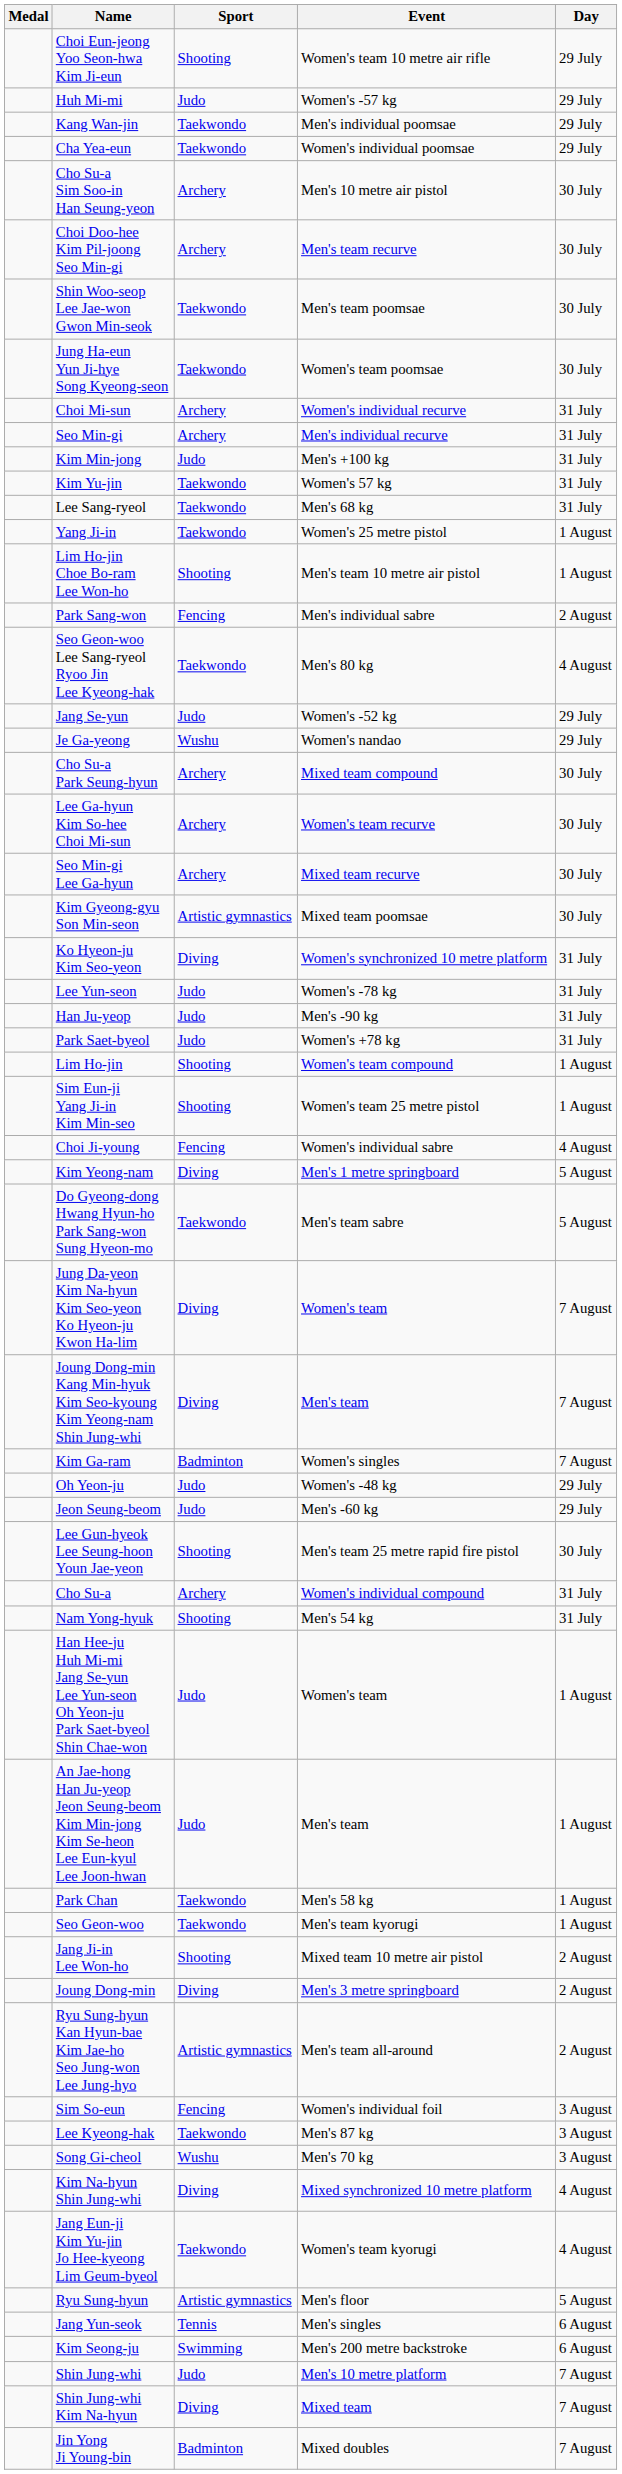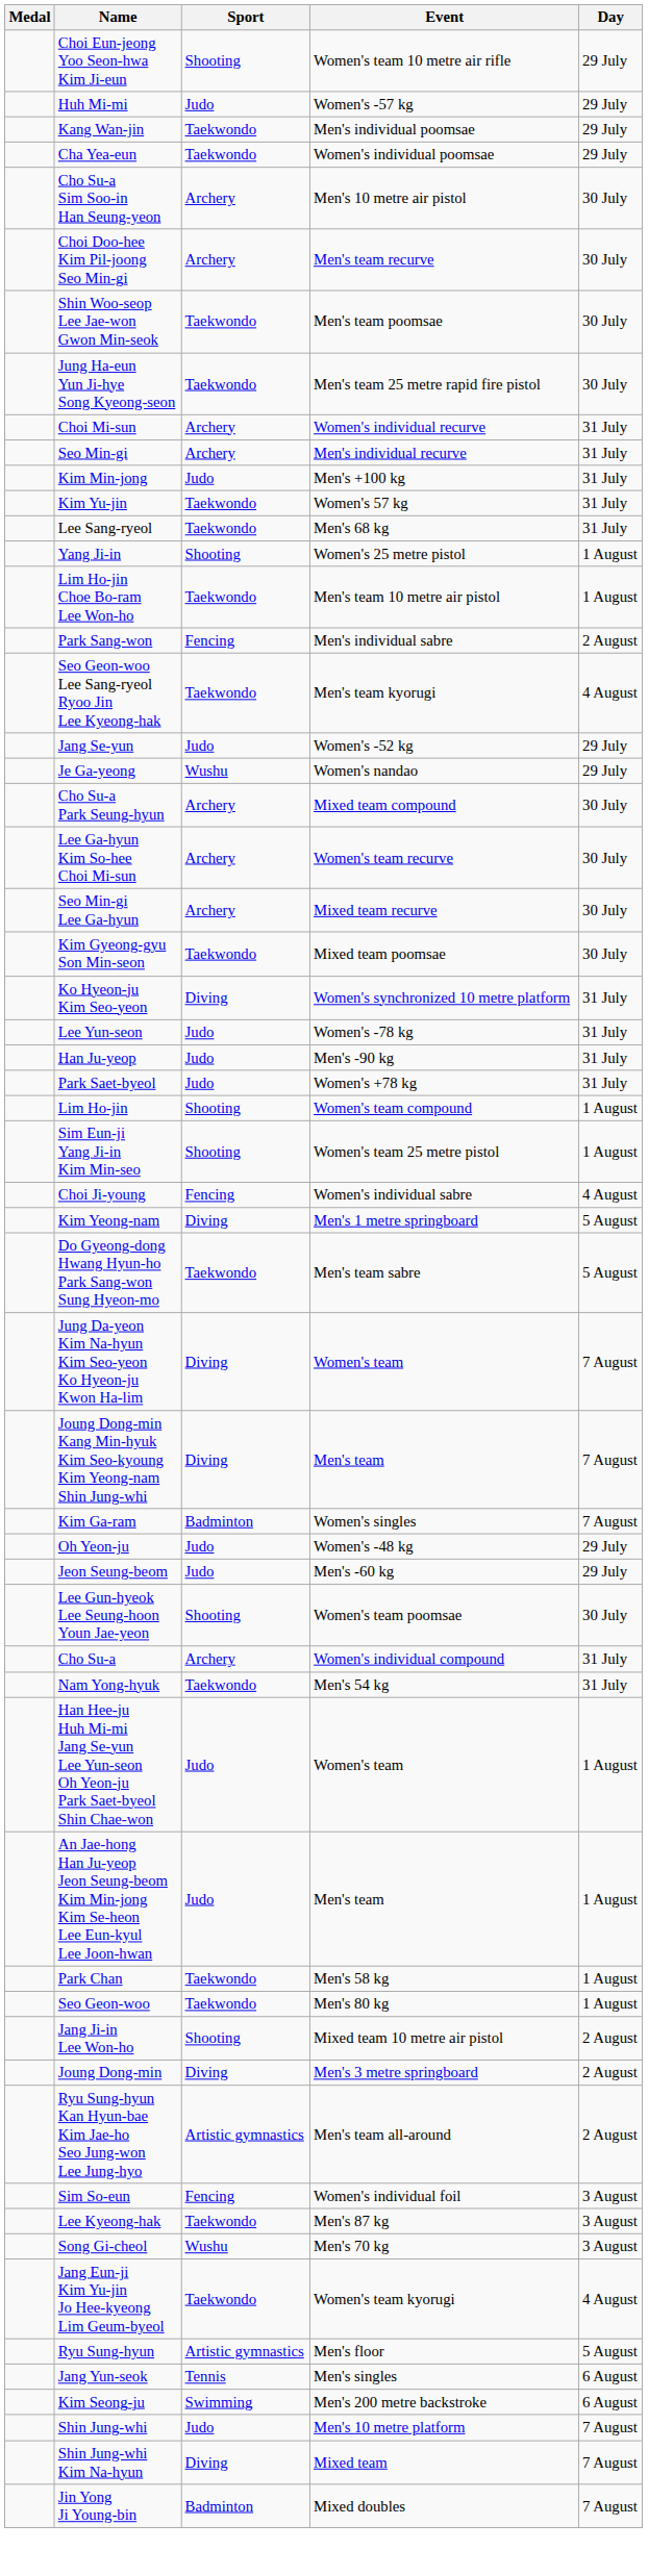Jung Ha-eun Yun Ji-hye Song Kyeong-seon | Event: Women's team poomsae -> Men's team 25 metre rapid fire pistol
Yang Ji-in | Sport: Taekwondo -> Shooting
Lim Ho-jin Choe Bo-ram Lee Won-ho | Sport: Shooting -> Taekwondo
Seo Geon-woo Lee Sang-ryeol Ryoo Jin Lee Kyeong-hak | Event: Men's 80 kg -> Men's team kyorugi
Kim Gyeong-gyu Son Min-seon | Sport: Artistic gymnastics -> Taekwondo
Lee Gun-hyeok Lee Seung-hoon Youn Jae-yeon | Event: Men's team 25 metre rapid fire pistol -> Women's team poomsae
Nam Yong-hyuk | Sport: Shooting -> Taekwondo
Seo Geon-woo | Event: Men's team kyorugi -> Men's 80 kg
- row: Kim Na-hyun Shin Jung-whi | Diving | Mixed synchronized 10 metre platform | 4 August
